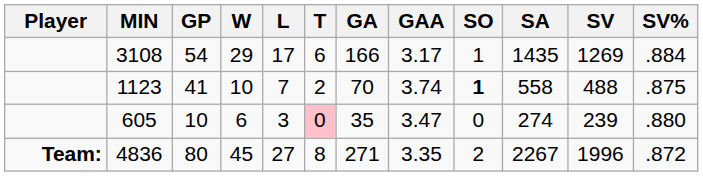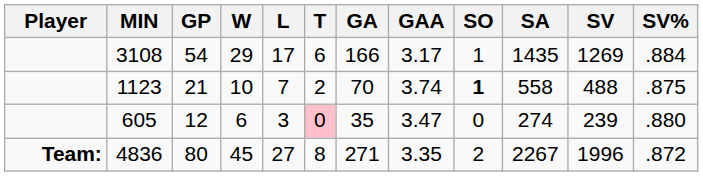1123 | GP: 41 -> 21
605 | GP: 10 -> 12
